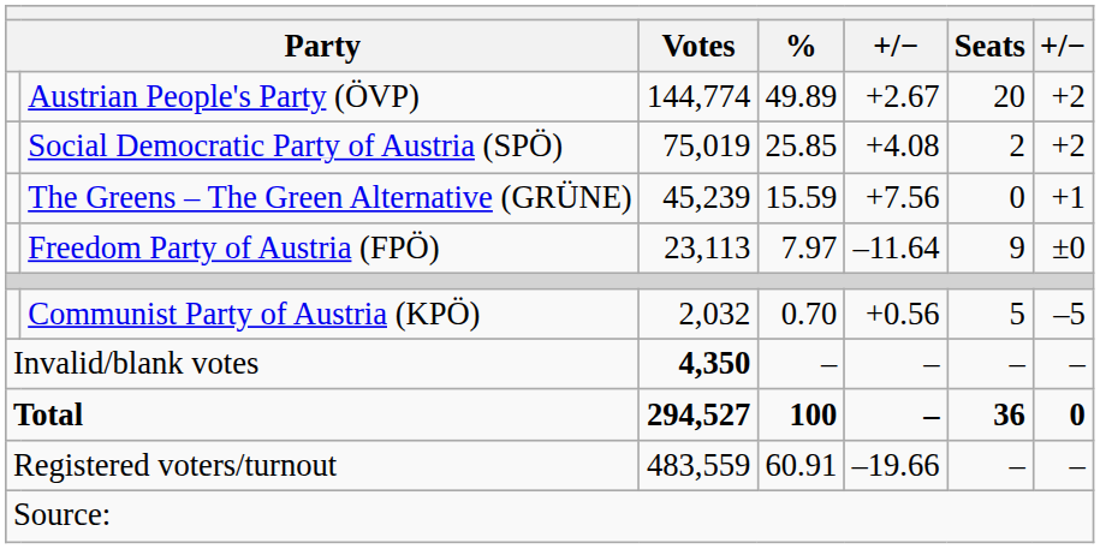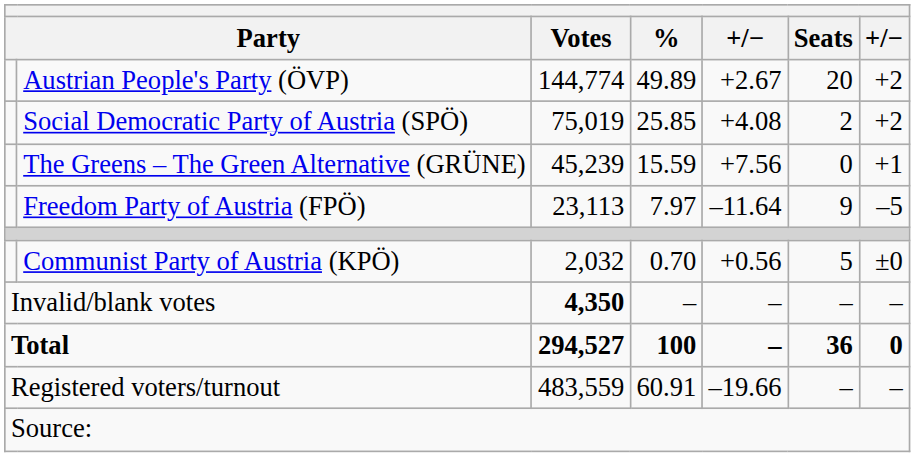Freedom Party of Austria (FPÖ) | column 7: ±0 -> –5
Communist Party of Austria (KPÖ) | column 7: –5 -> ±0
